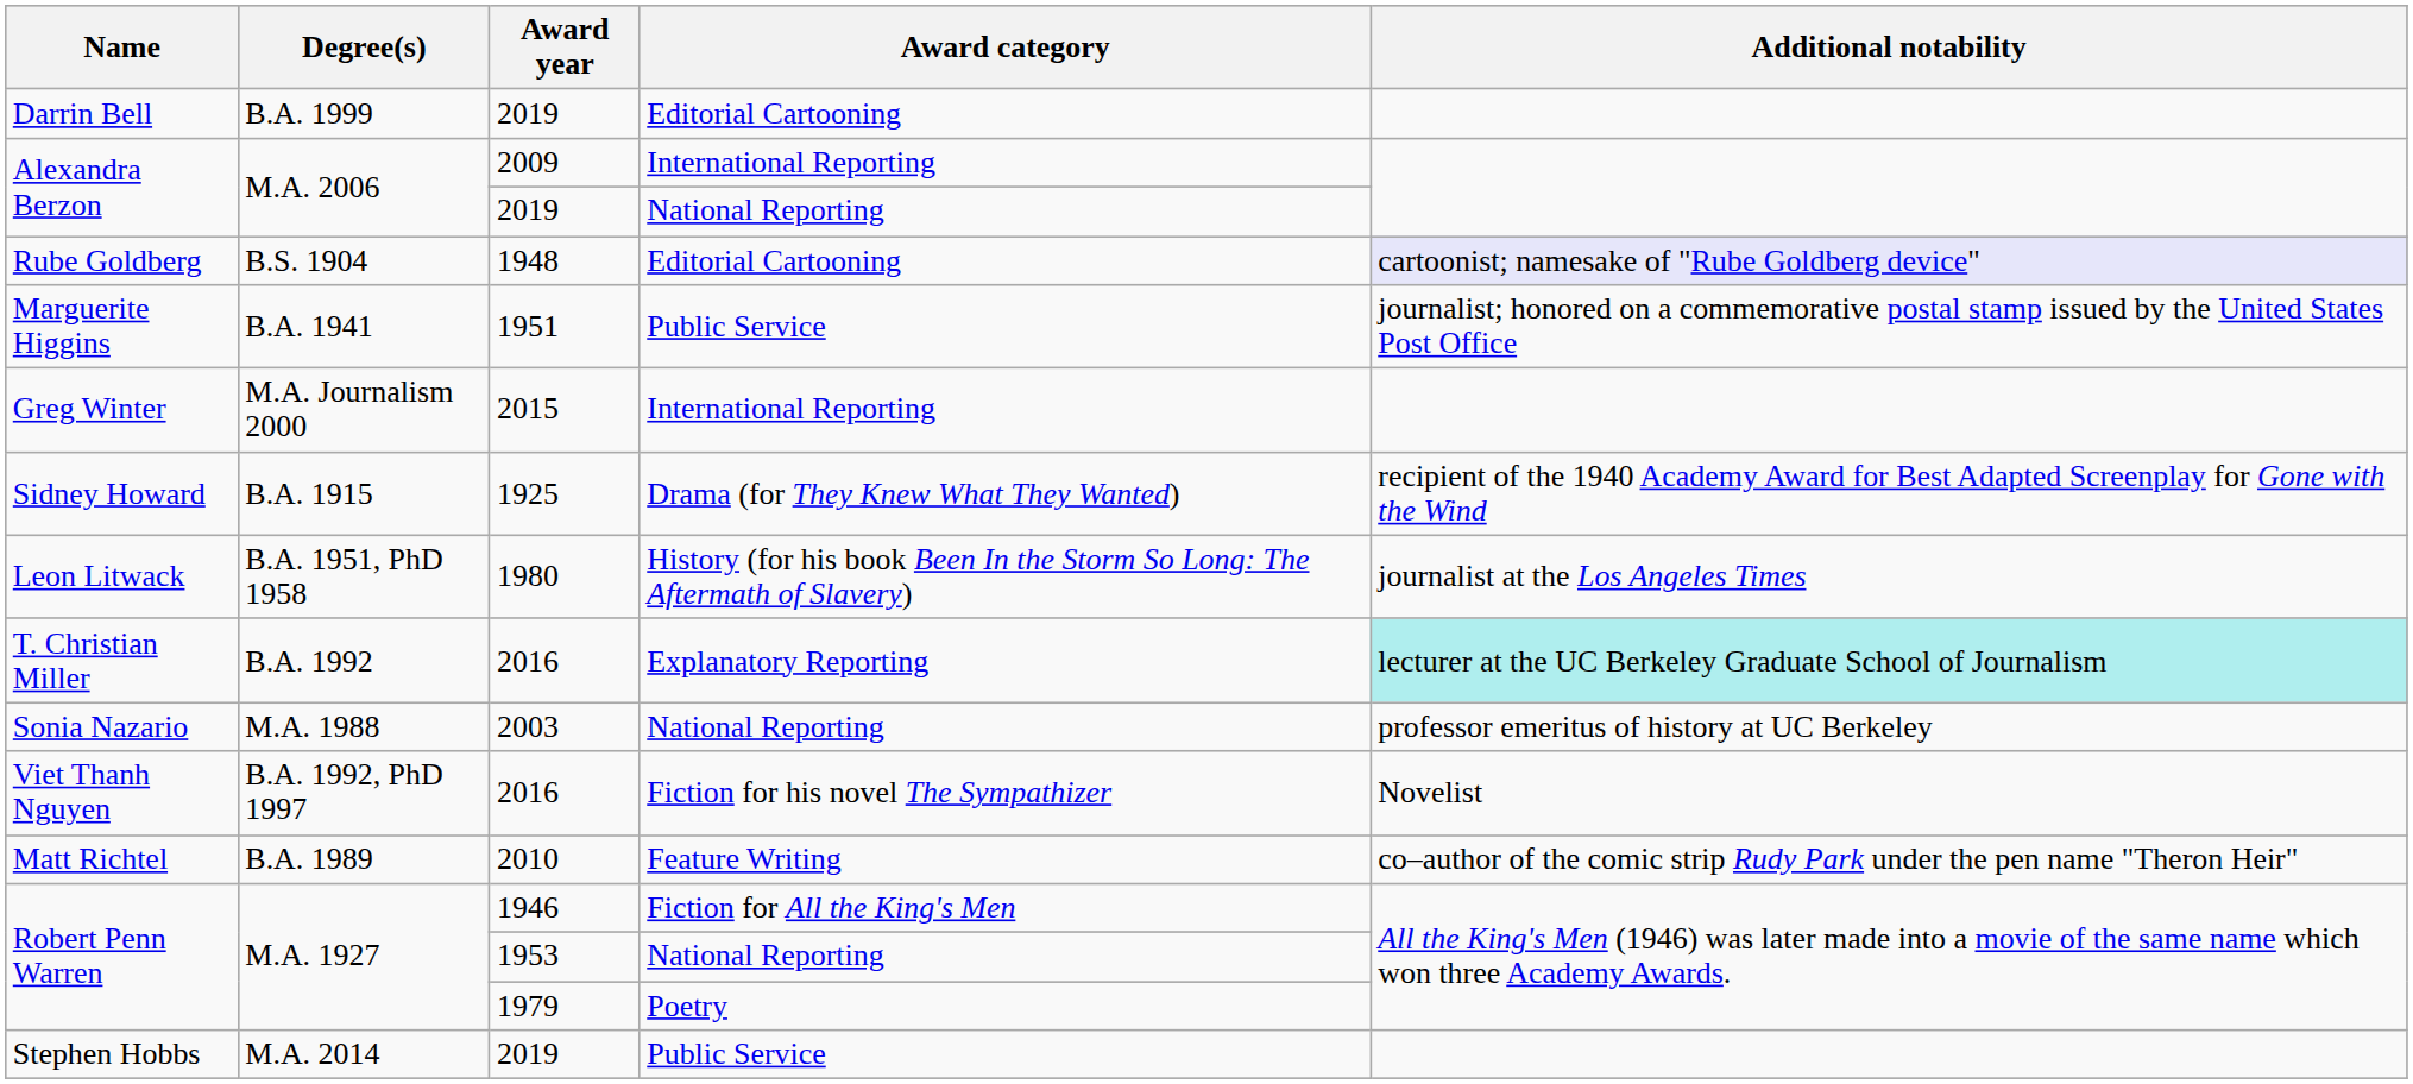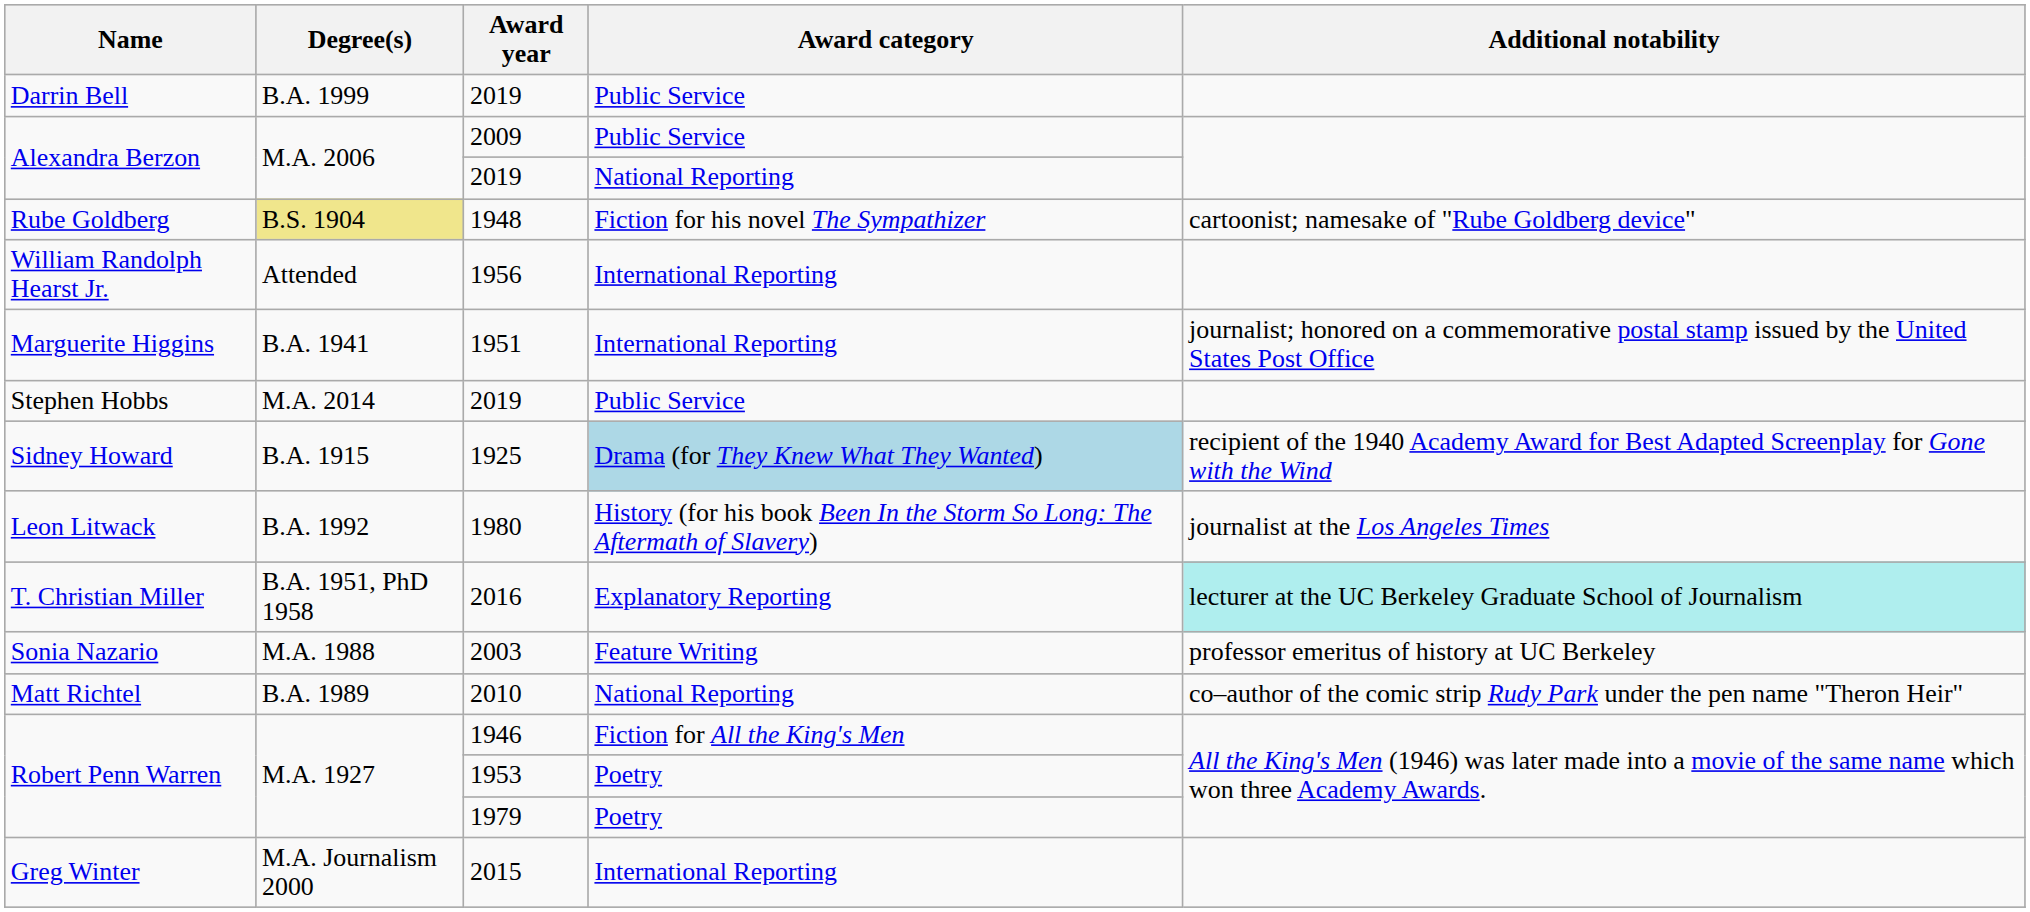Darrin Bell | Award category: Editorial Cartooning -> Public Service
Alexandra Berzon / 2009 | Award category: International Reporting -> Public Service
Rube Goldberg | Degree(s): no background -> khaki background
Rube Goldberg | Award category: Editorial Cartooning -> Fiction for his novel The Sympathizer
Rube Goldberg | Additional notability: lavender background -> no background
+ row: William Randolph Hearst Jr. | Attended | 1956 | International Reporting
Marguerite Higgins | Award category: Public Service -> International Reporting
rows swapped: Stephen Hobbs <-> Greg Winter
Sidney Howard | Award category: no background -> lightblue background
Leon Litwack | Degree(s): B.A. 1951, PhD 1958 -> B.A. 1992
T. Christian Miller | Degree(s): B.A. 1992 -> B.A. 1951, PhD 1958
Sonia Nazario | Award category: National Reporting -> Feature Writing
- row: Viet Thanh Nguyen | B.A. 1992, PhD 1997 | 2016 | Fiction for his novel The Sympathizer | Novelist
Matt Richtel | Award category: Feature Writing -> National Reporting
Robert Penn Warren / 1953 | Award category: National Reporting -> Poetry
